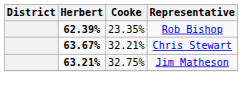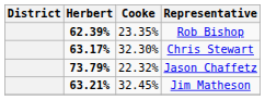Chris Stewart | Herbert: 63.67% -> 63.17%
Chris Stewart | Cooke: 32.21% -> 32.30%
+ row: 73.79% | 22.32% | Jason Chaffetz
Jim Matheson | Cooke: 32.75% -> 32.45%
